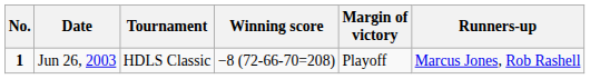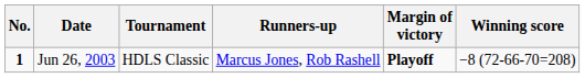columns swapped: Winning score <-> Runners-up
Jun 26, 2003 | Margin of victory: normal -> bold
